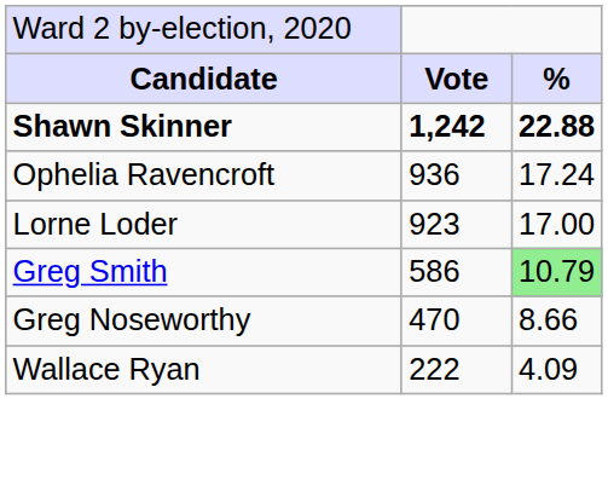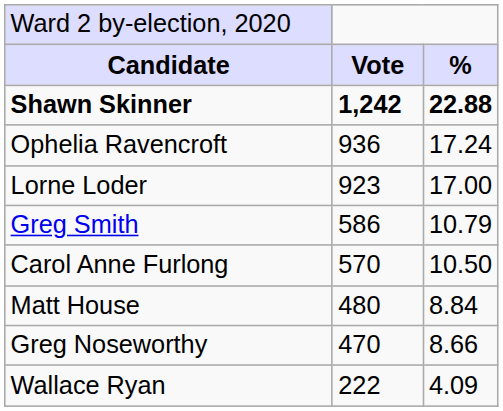Greg Smith | column 3: lightgreen background -> no background
+ row: Carol Anne Furlong | 570 | 10.50
+ row: Matt House | 480 | 8.84
